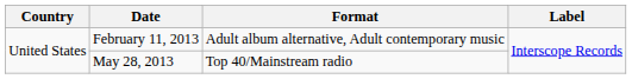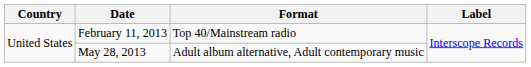February 11, 2013 | Format: Adult album alternative, Adult contemporary music -> Top 40/Mainstream radio
May 28, 2013 | Format: Top 40/Mainstream radio -> Adult album alternative, Adult contemporary music
